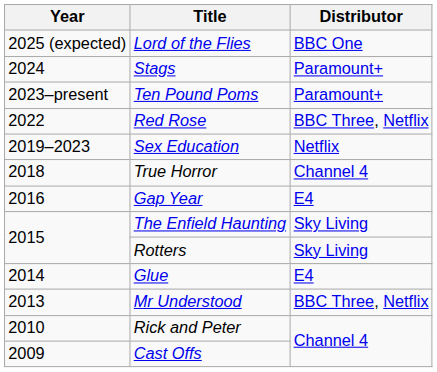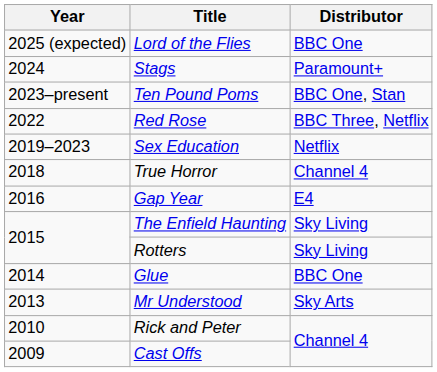Ten Pound Poms | Distributor: Paramount+ -> BBC One, Stan
Glue | Distributor: E4 -> BBC One
Mr Understood | Distributor: BBC Three, Netflix -> Sky Arts
